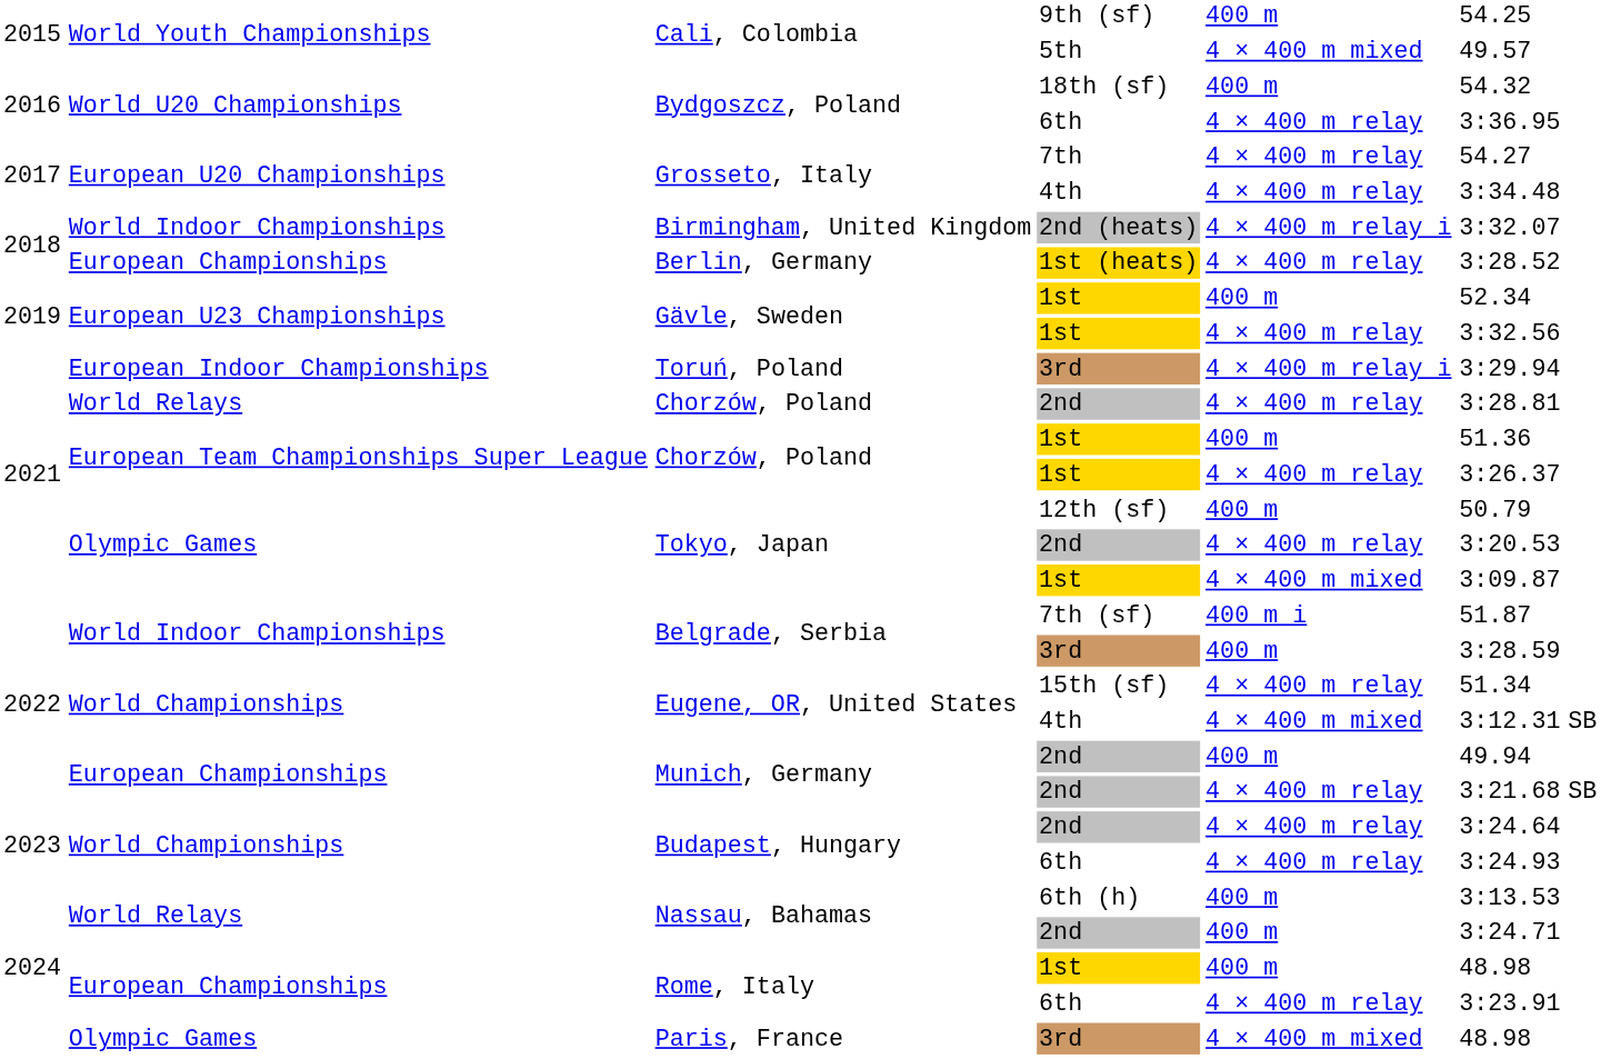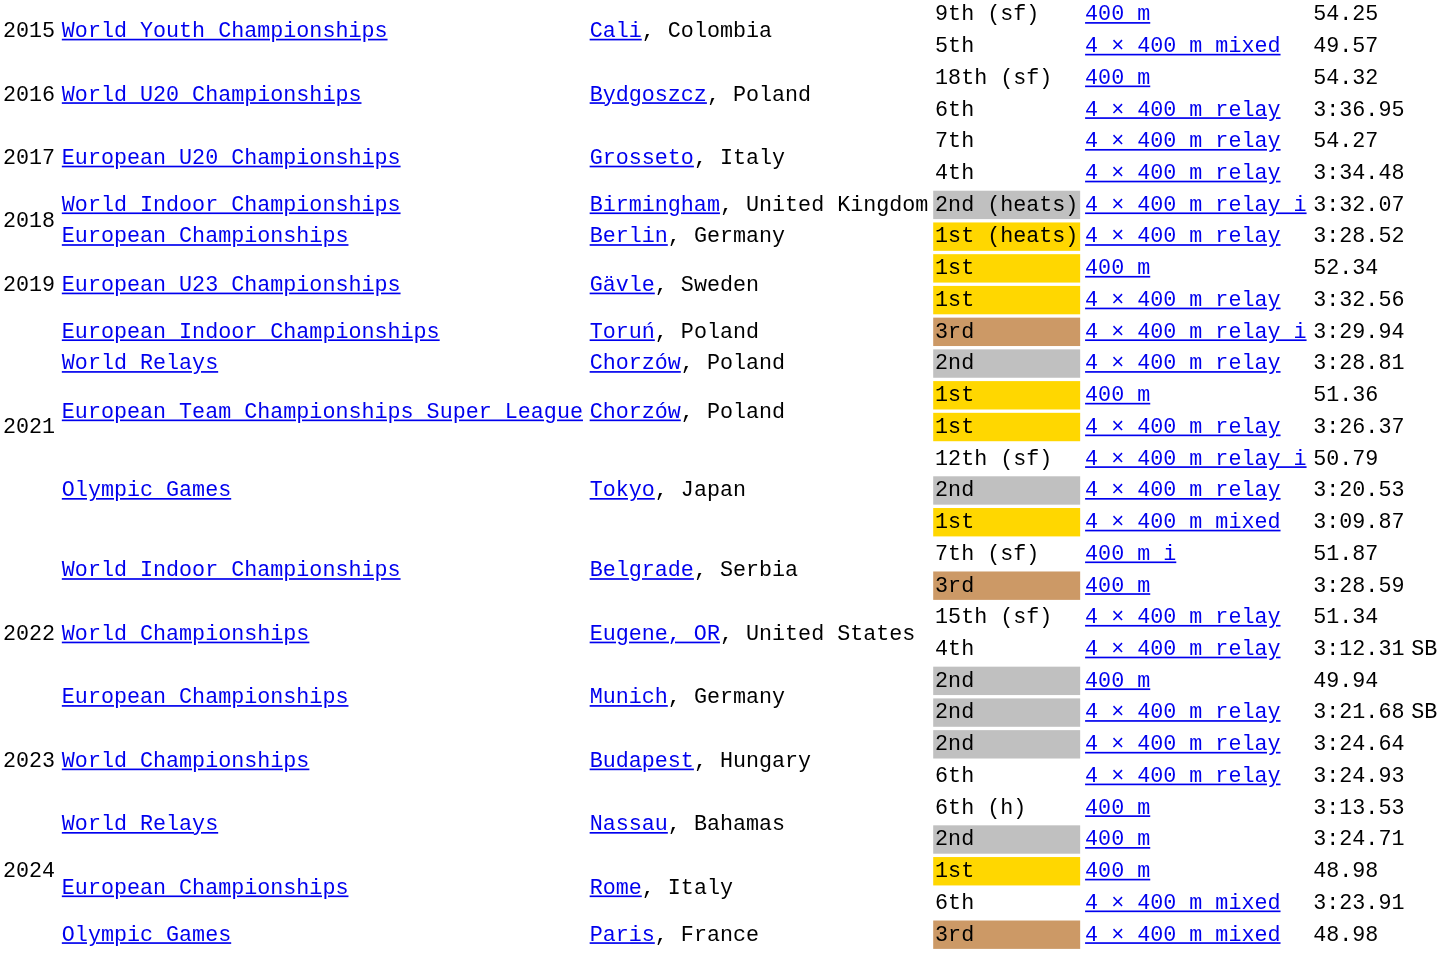Tokyo, Japan / 12th (sf) | column 5: 400 m -> 4 × 400 m relay i
Eugene, OR, United States / 4th | column 5: 4 × 400 m mixed -> 4 × 400 m relay
Rome, Italy / 6th | column 5: 4 × 400 m relay -> 4 × 400 m mixed
